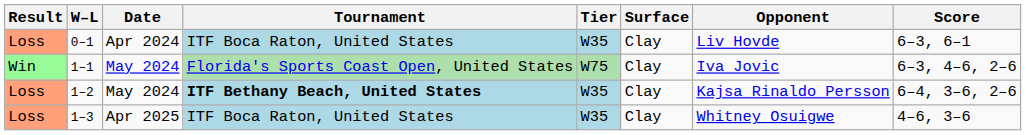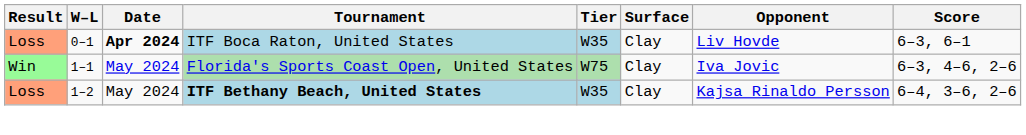0–1 | Date: normal -> bold
- row: Loss | 1–3 | Apr 2025 | ITF Boca Raton, United States | W35 | Clay | Whitney Osuigwe | 4–6, 3–6
